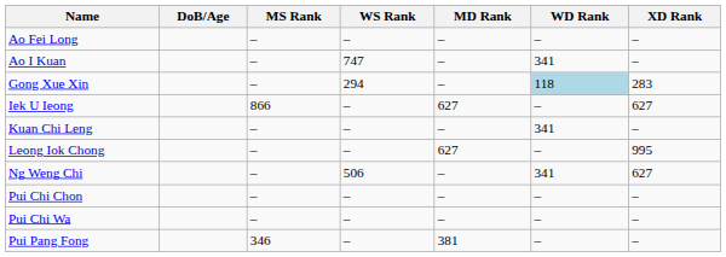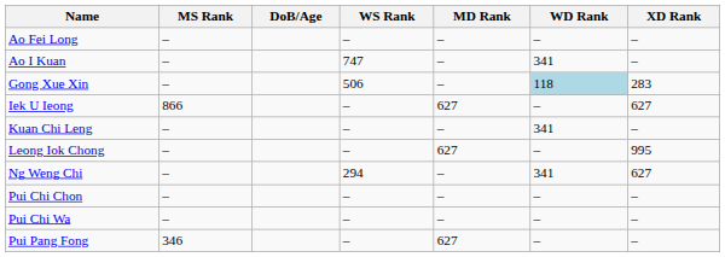columns swapped: DoB/Age <-> MS Rank
Gong Xue Xin | WS Rank: 294 -> 506
Ng Weng Chi | WS Rank: 506 -> 294
Pui Pang Fong | MD Rank: 381 -> 627
